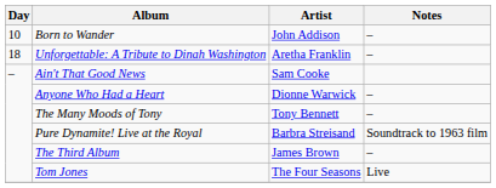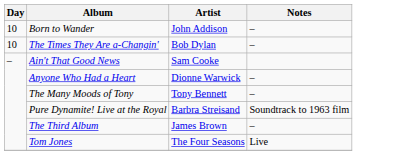+ row: 10 | The Times They Are a-Changin' | Bob Dylan | –
- row: 18 | Unforgettable: A Tribute to Dinah Washington | Aretha Franklin | –
